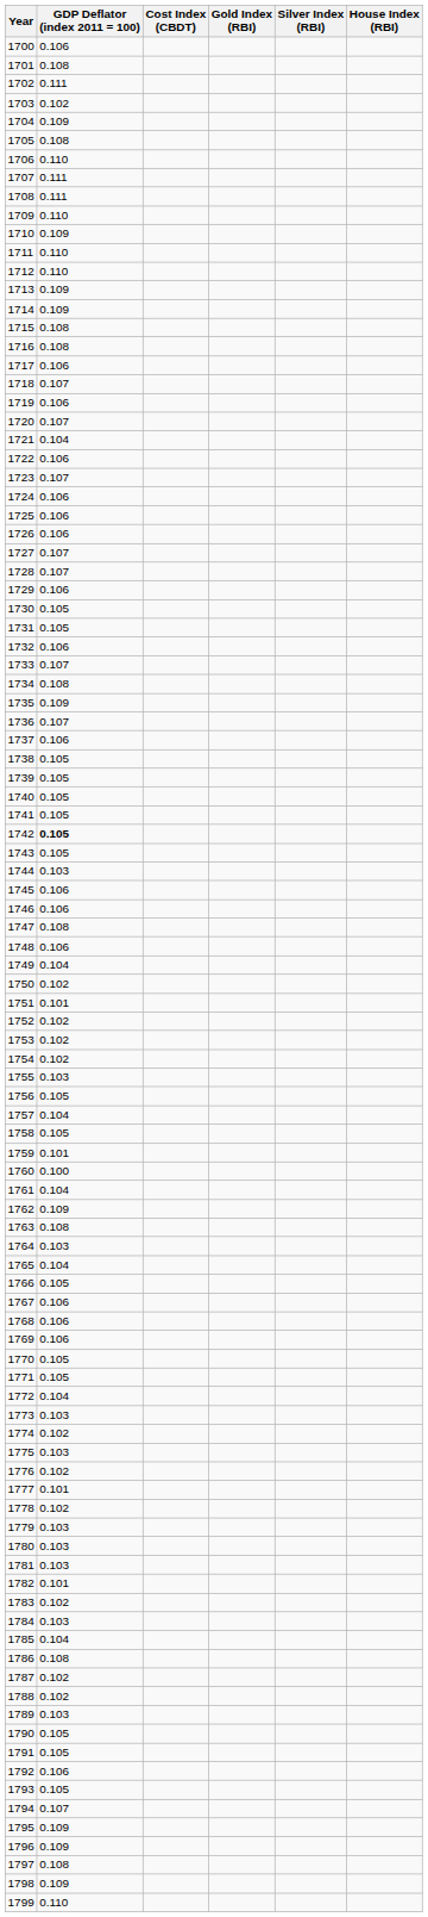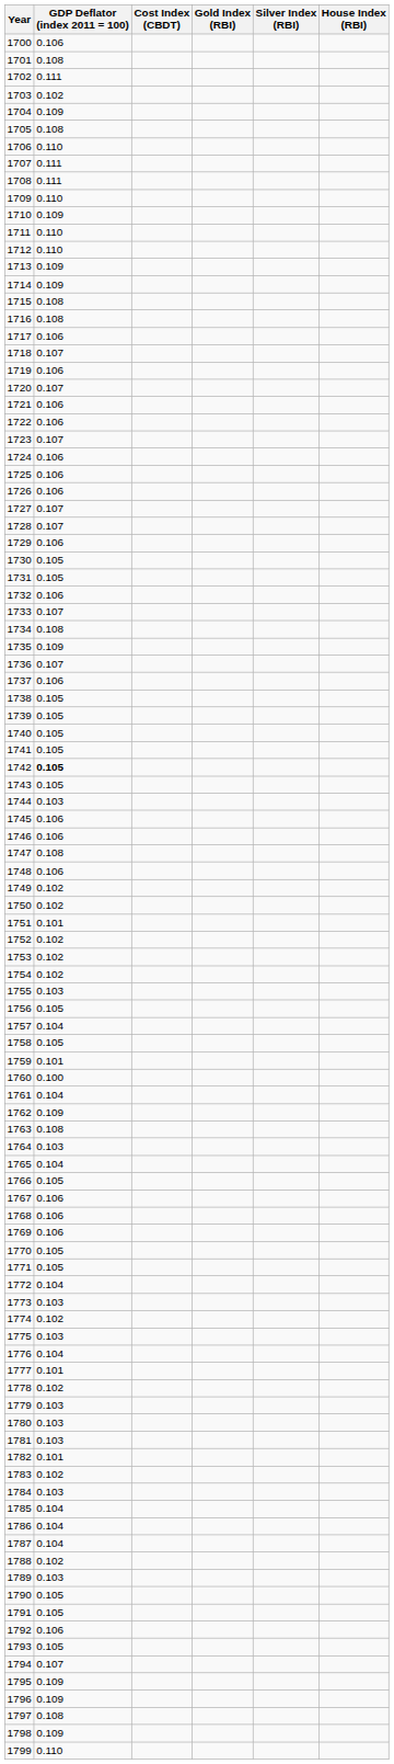1721 | GDP Deflator (index 2011 = 100): 0.104 -> 0.106
1749 | GDP Deflator (index 2011 = 100): 0.104 -> 0.102
1776 | GDP Deflator (index 2011 = 100): 0.102 -> 0.104
1786 | GDP Deflator (index 2011 = 100): 0.108 -> 0.104
1787 | GDP Deflator (index 2011 = 100): 0.102 -> 0.104
